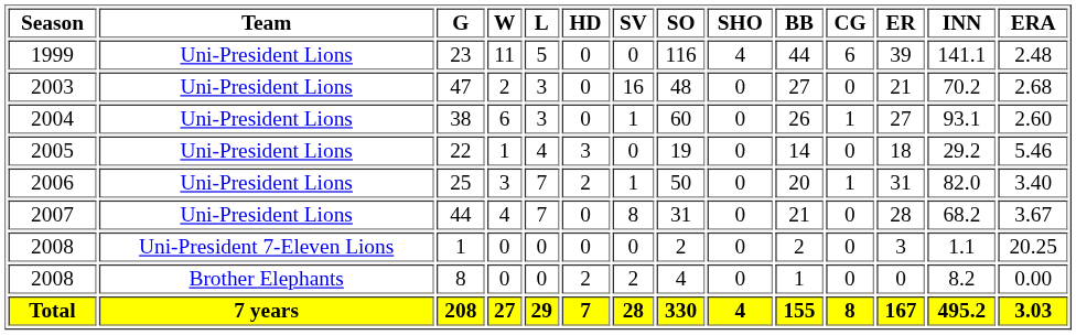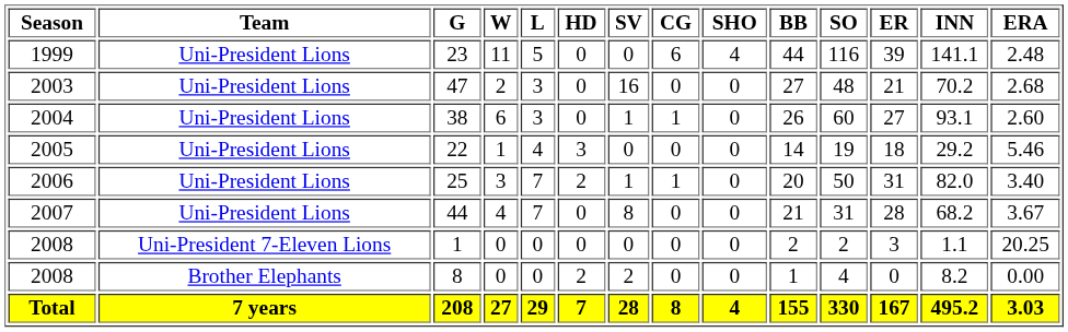columns swapped: CG <-> SO
